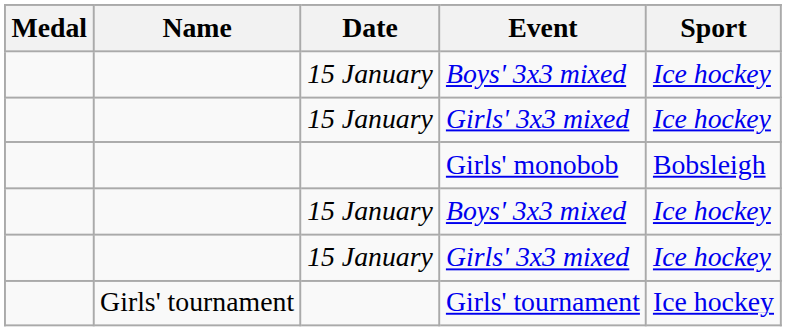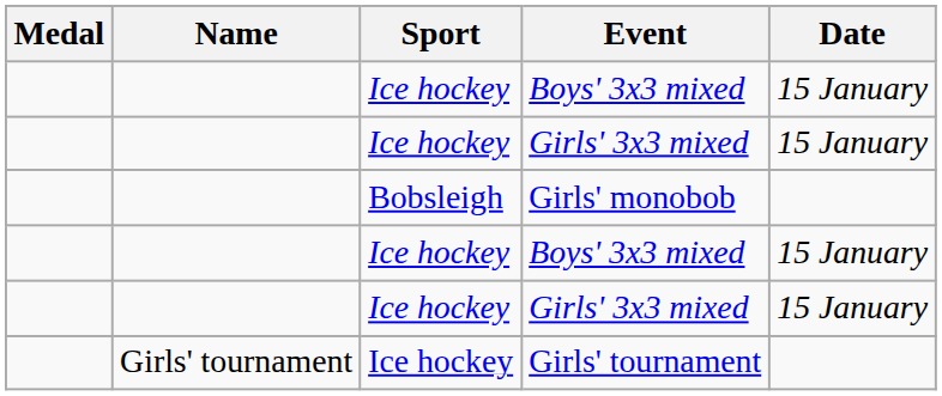columns swapped: Sport <-> Date
